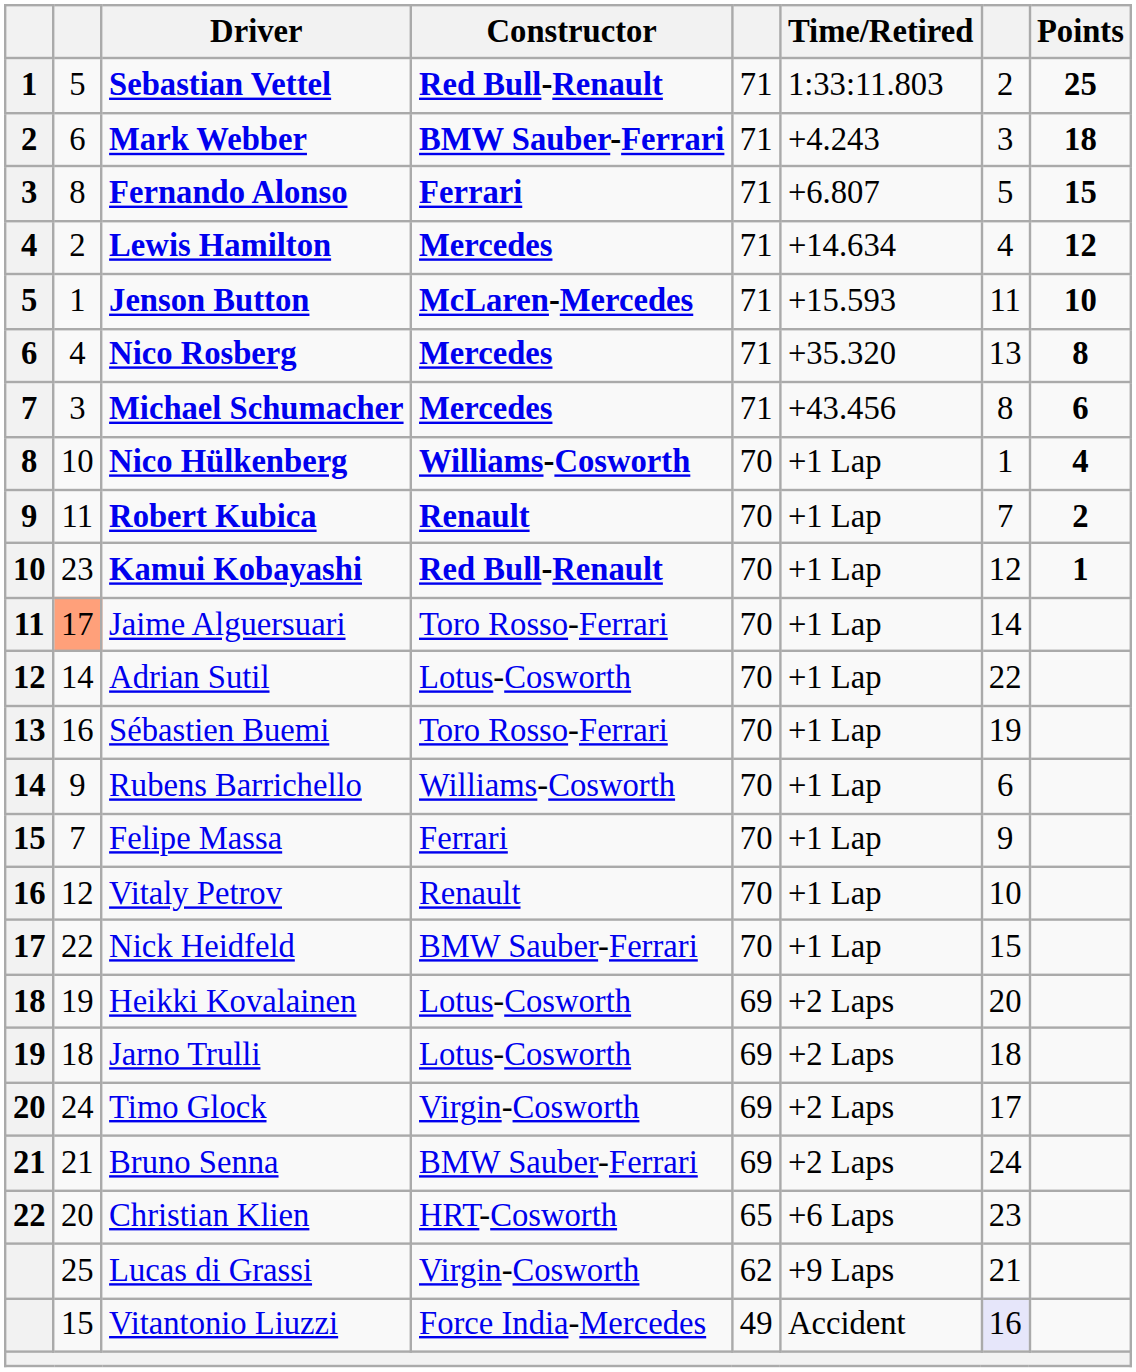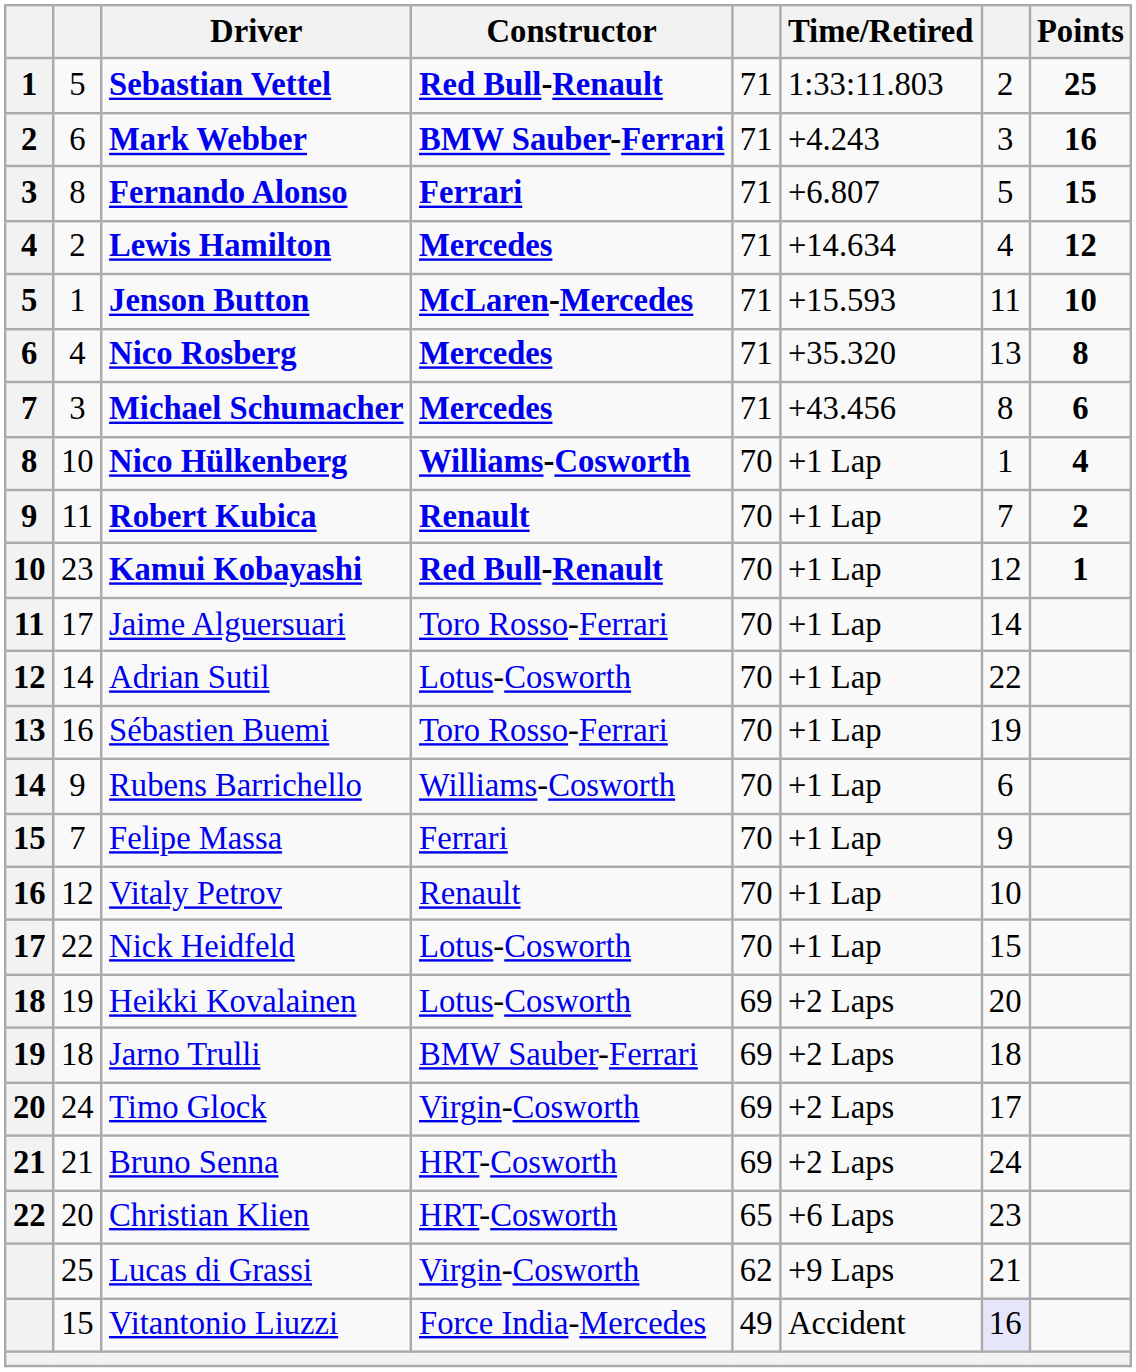Mark Webber | Points: 18 -> 16
Jaime Alguersuari | column 2: lightsalmon background -> no background
Nick Heidfeld | Constructor: BMW Sauber-Ferrari -> Lotus-Cosworth
Jarno Trulli | Constructor: Lotus-Cosworth -> BMW Sauber-Ferrari
Bruno Senna | Constructor: BMW Sauber-Ferrari -> HRT-Cosworth
